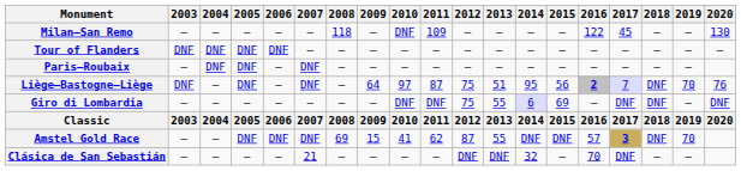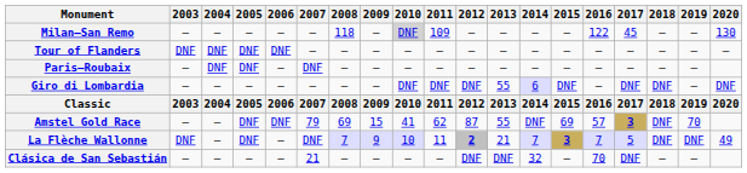Milan–San Remo | 2010: no background -> lightgrey background
- row: Liège–Bastogne–Liège | DNF | — | DNF | — | DNF | — | 64 | 97 | 87 | 75 | 51 | 95 | 56 | 2 | 7 | DNF | 70 | 76
Giro di Lombardia | 2012: 75 -> DNF
Giro di Lombardia | 2015: 69 -> DNF
Amstel Gold Race | 2007: DNF -> 79
Amstel Gold Race | 2015: DNF -> 69
+ row: La Flèche Wallonne | DNF | — | DNF | — | DNF | 7 | 9 | 10 | 11 | 2 | 21 | 7 | 3 | 7 | 5 | DNF | DNF | 49
